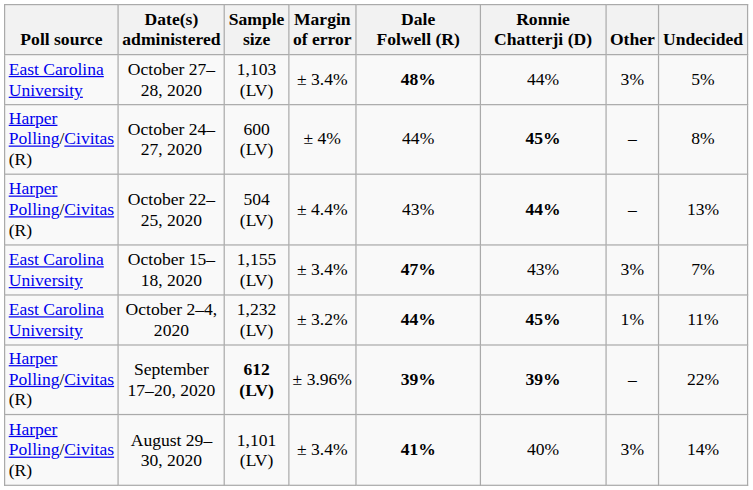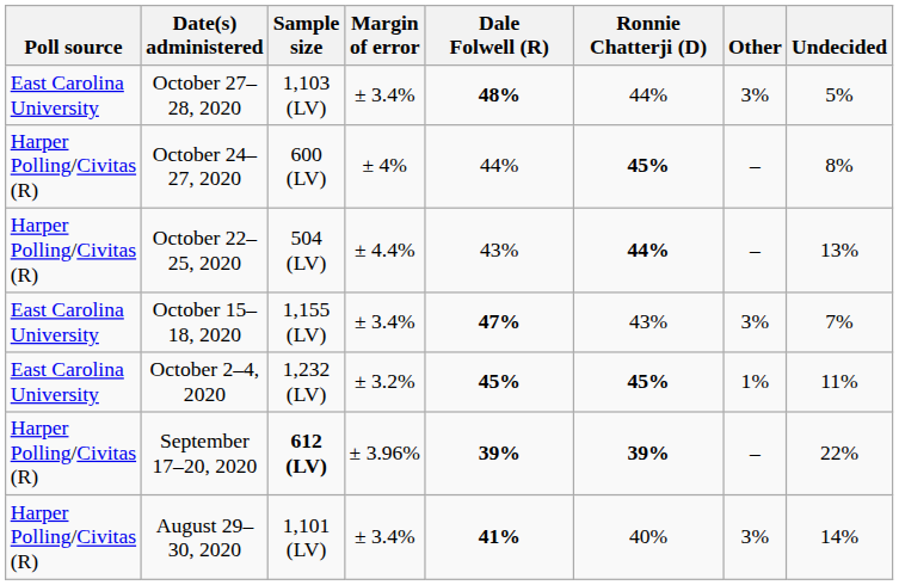October 2–4, 2020 | Dale Folwell (R): 44% -> 45%
